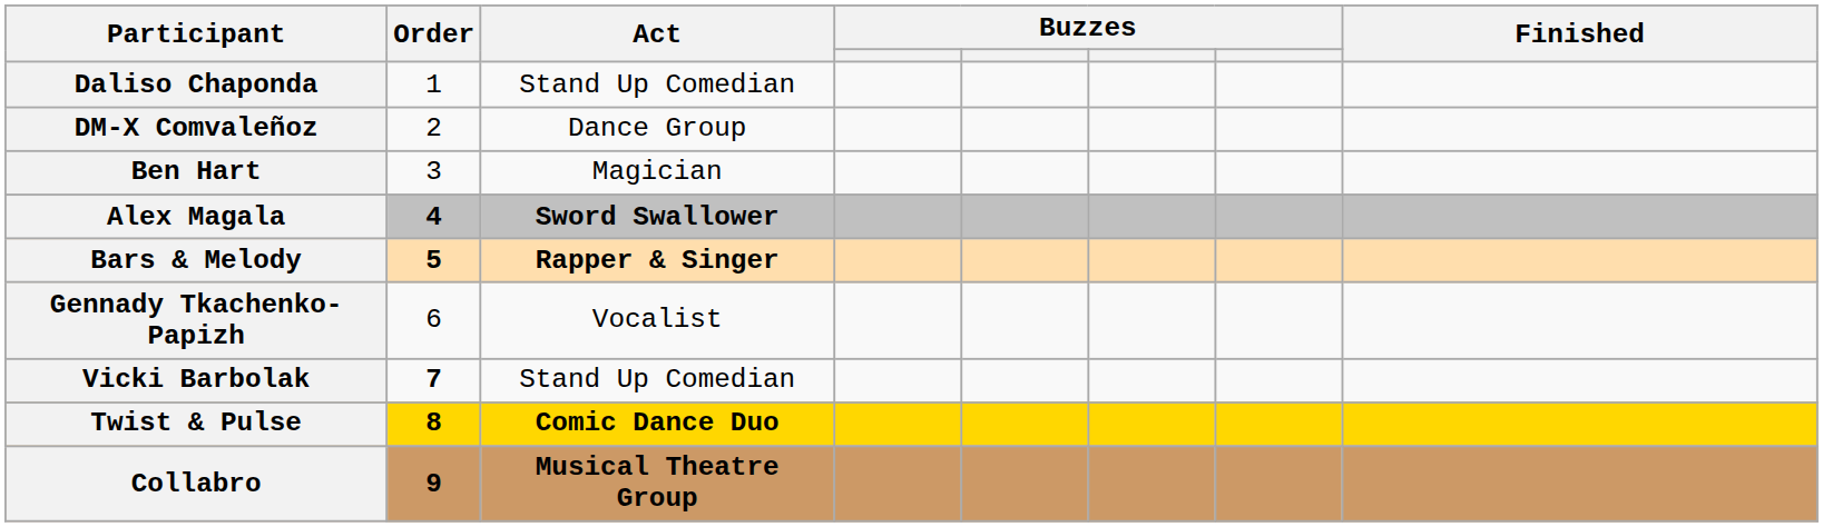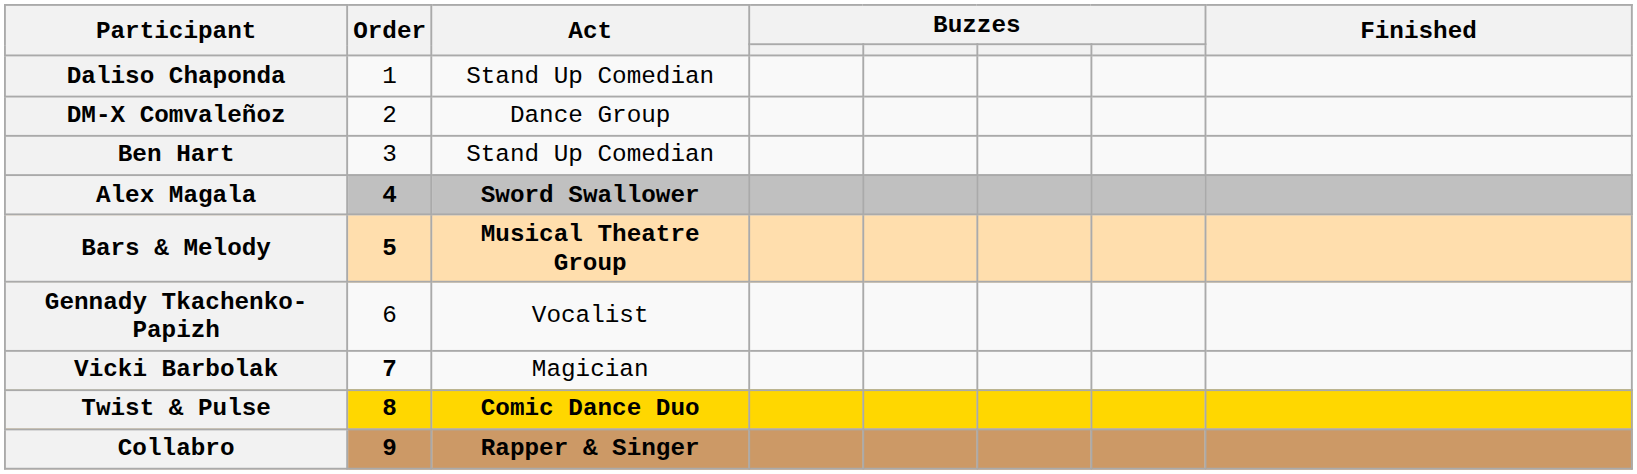Ben Hart | Act: Magician -> Stand Up Comedian
Bars & Melody | Act: Rapper & Singer -> Musical Theatre Group
Vicki Barbolak | Act: Stand Up Comedian -> Magician
Collabro | Act: Musical Theatre Group -> Rapper & Singer
